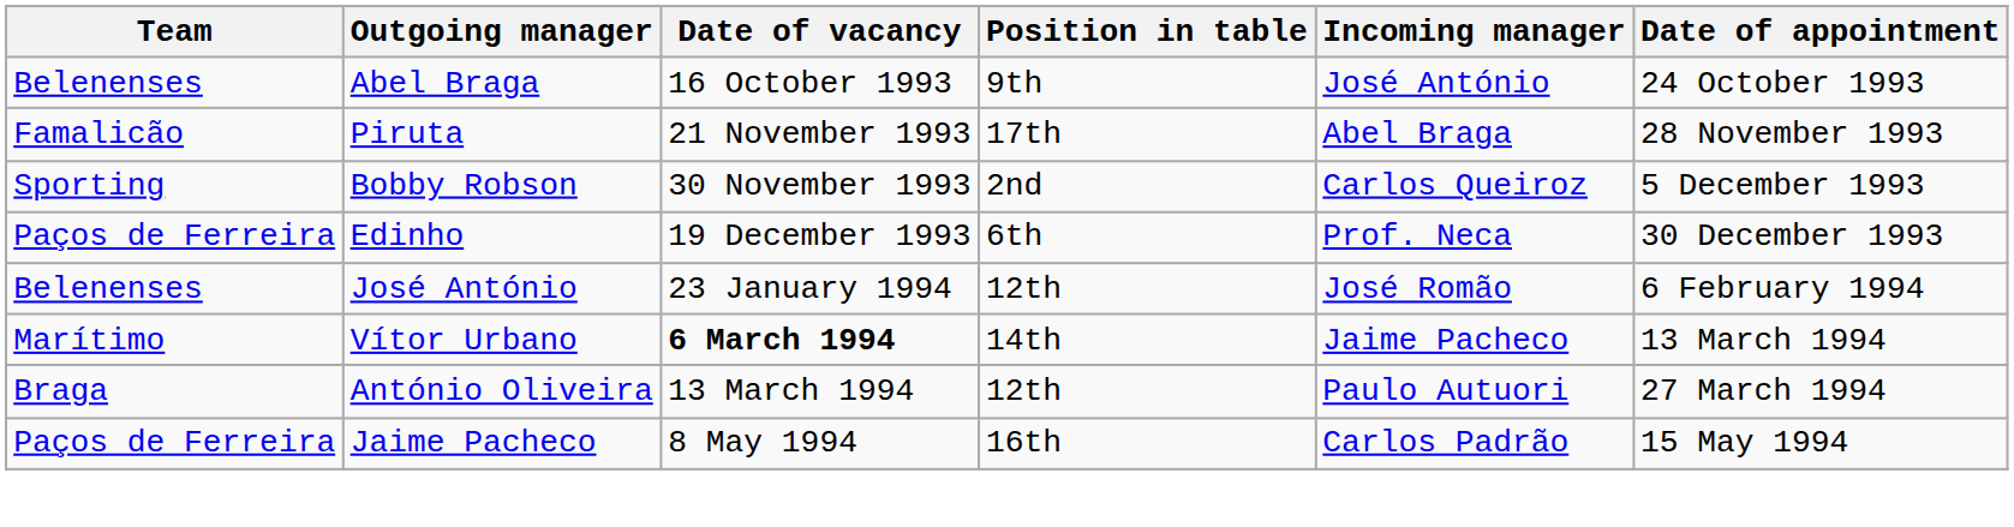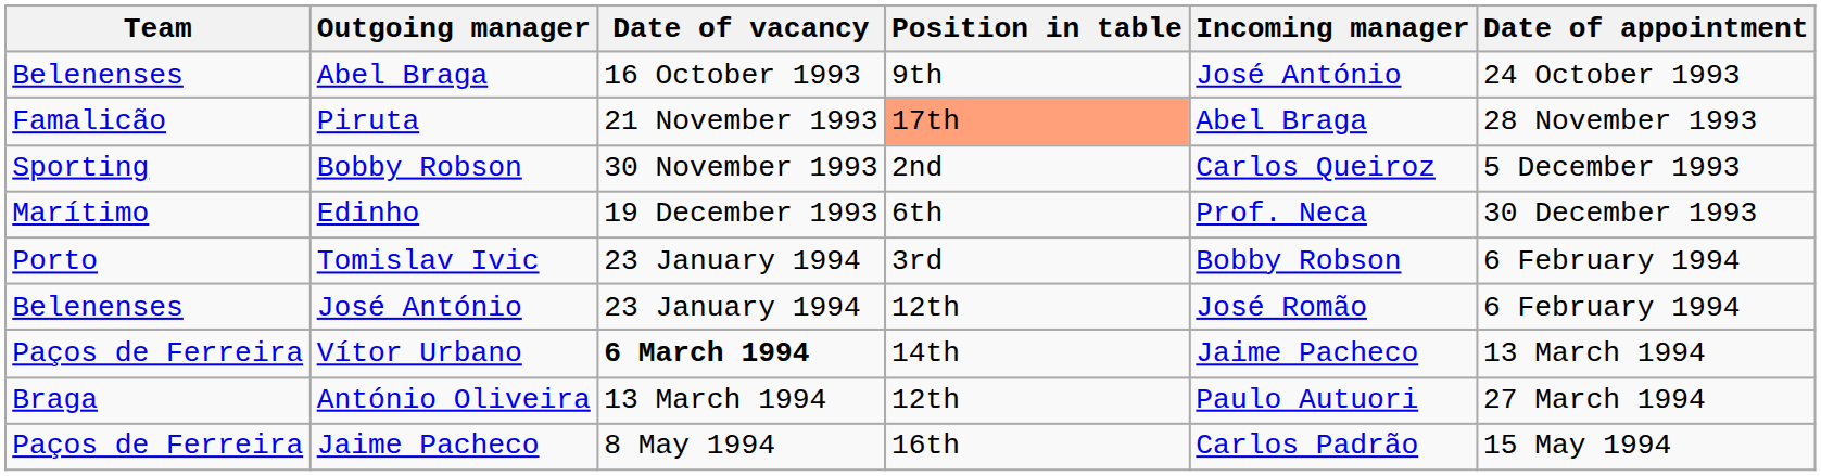Piruta | Position in table: no background -> lightsalmon background
Edinho | Team: Paços de Ferreira -> Marítimo
+ row: Porto | Tomislav Ivic | 23 January 1994 | 3rd | Bobby Robson | 6 February 1994
Vítor Urbano | Team: Marítimo -> Paços de Ferreira
